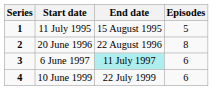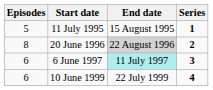columns swapped: Series <-> Episodes
20 June 1996 | End date: no background -> lightgrey background
